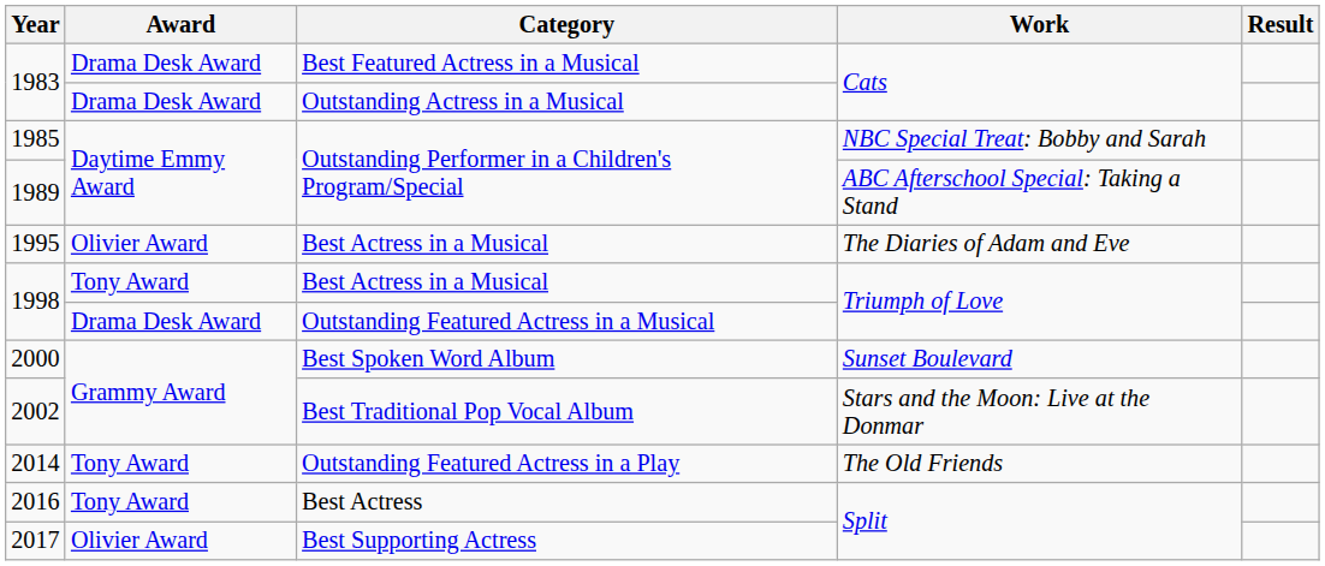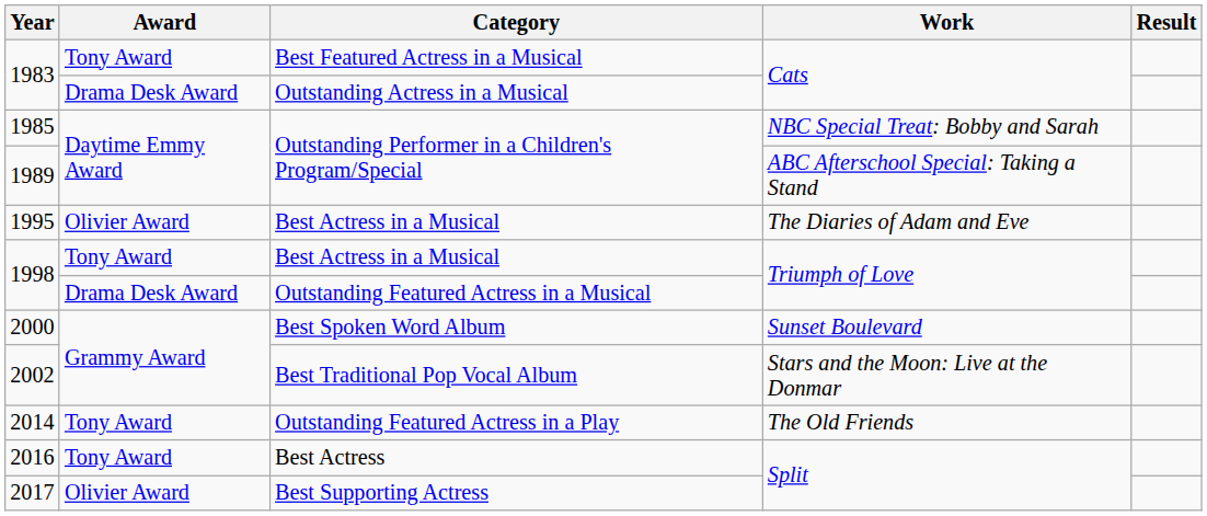1983 / Best Featured Actress in a Musical | Award: Drama Desk Award -> Tony Award
